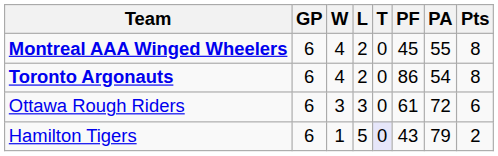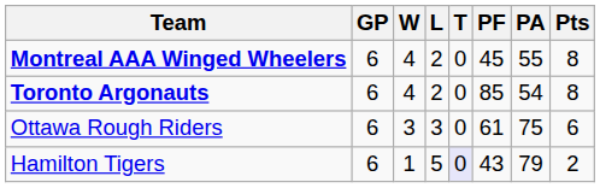Toronto Argonauts | PF: 86 -> 85
Ottawa Rough Riders | PA: 72 -> 75
